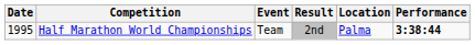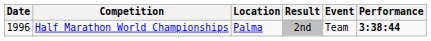columns swapped: Location <-> Event
Half Marathon World Championships | Date: 1995 -> 1996
